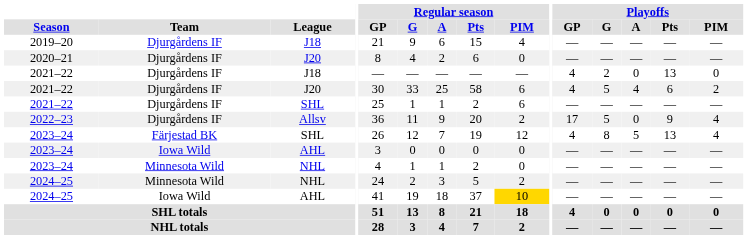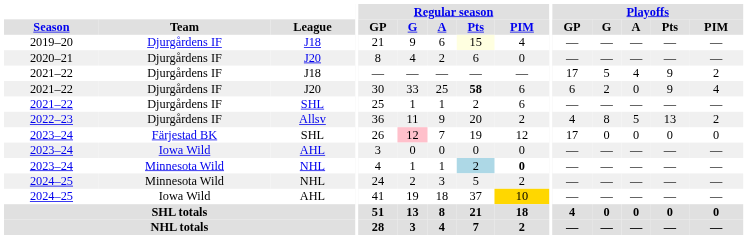2019–20 | Regular season / Pts: no background -> lightyellow background
2021–22 / J18 | Playoffs / GP: 4 -> 17
2021–22 / J18 | Playoffs / G: 2 -> 5
2021–22 / J18 | Playoffs / A: 0 -> 4
2021–22 / J18 | Playoffs / Pts: 13 -> 9
2021–22 / J18 | Playoffs / PIM: 0 -> 2
2021–22 / J20 | Regular season / Pts: normal -> bold
2021–22 / J20 | Playoffs / GP: 4 -> 6
2021–22 / J20 | Playoffs / G: 5 -> 2
2021–22 / J20 | Playoffs / A: 4 -> 0
2021–22 / J20 | Playoffs / Pts: 6 -> 9
2021–22 / J20 | Playoffs / PIM: 2 -> 4
2022–23 | Playoffs / GP: 17 -> 4
2022–23 | Playoffs / G: 5 -> 8
2022–23 | Playoffs / A: 0 -> 5
2022–23 | Playoffs / Pts: 9 -> 13
2022–23 | Playoffs / PIM: 4 -> 2
2023–24 / SHL | Regular season / G: no background -> pink background
2023–24 / SHL | Playoffs / GP: 4 -> 17
2023–24 / SHL | Playoffs / G: 8 -> 0
2023–24 / SHL | Playoffs / A: 5 -> 0
2023–24 / SHL | Playoffs / Pts: 13 -> 0
2023–24 / SHL | Playoffs / PIM: 4 -> 0
2023–24 / NHL | Regular season / Pts: no background -> lightblue background
2023–24 / NHL | Regular season / PIM: normal -> bold
